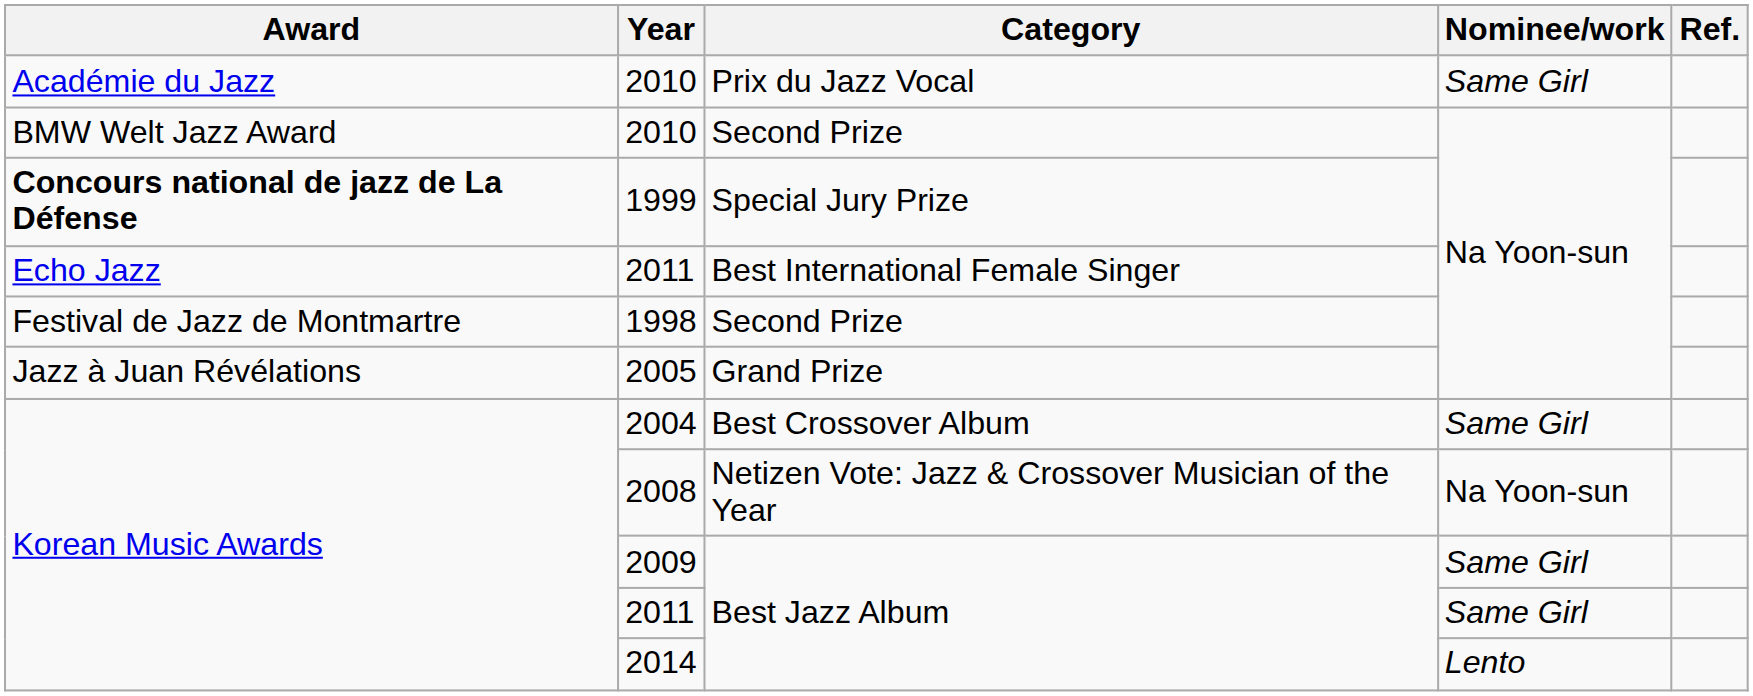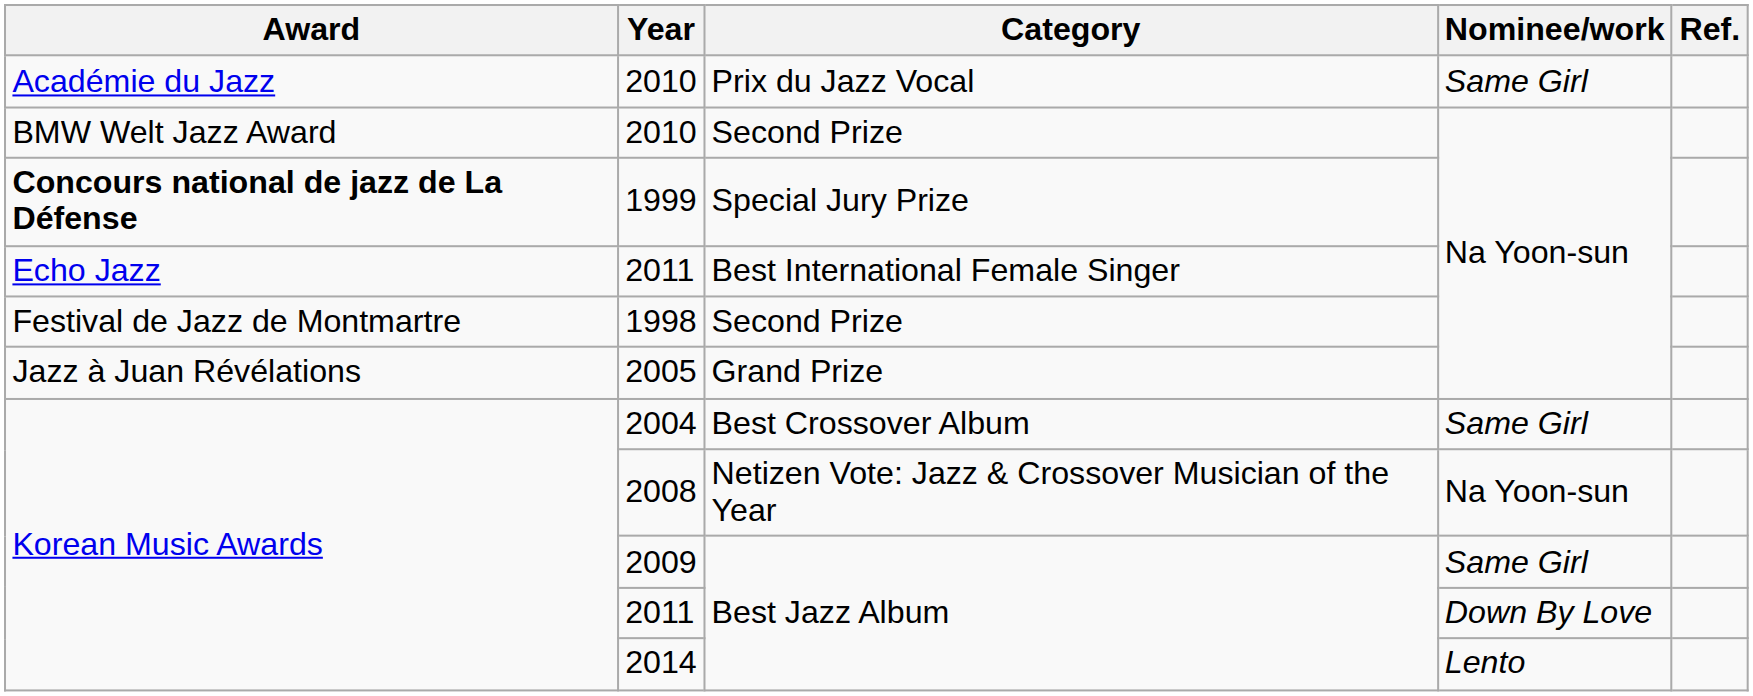2011 / Best Jazz Album | Nominee/work: Same Girl -> Down By Love
